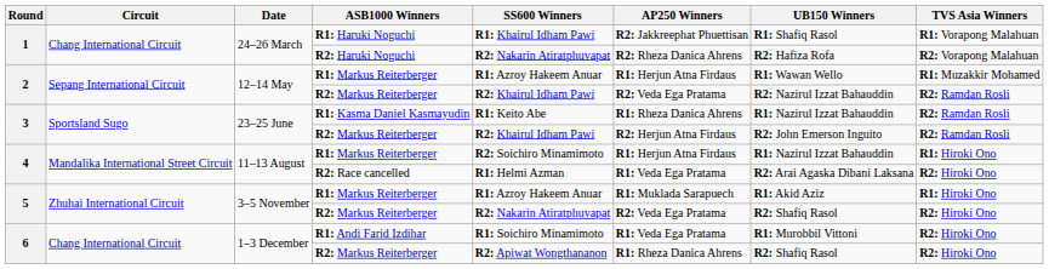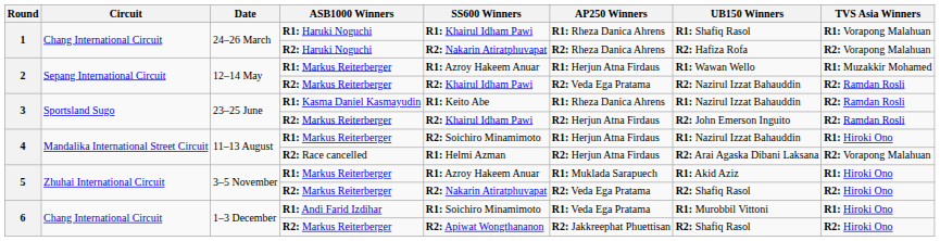R1: Haruki Noguchi | AP250 Winners: R2: Jakkreephat Phuettisan -> R1: Rheza Danica Ahrens
R2: Race cancelled | AP250 Winners: R1: Veda Ega Pratama -> R2: Herjun Atna Firdaus
R2: Race cancelled | TVS Asia Winners: R2: Hiroki Ono -> R2: Vorapong Malahuan
R1: Andi Farid Izdihar | TVS Asia Winners: R2: Hiroki Ono -> R1: Hiroki Ono
6 / R2: Markus Reiterberger | AP250 Winners: R1: Rheza Danica Ahrens -> R2: Jakkreephat Phuettisan
